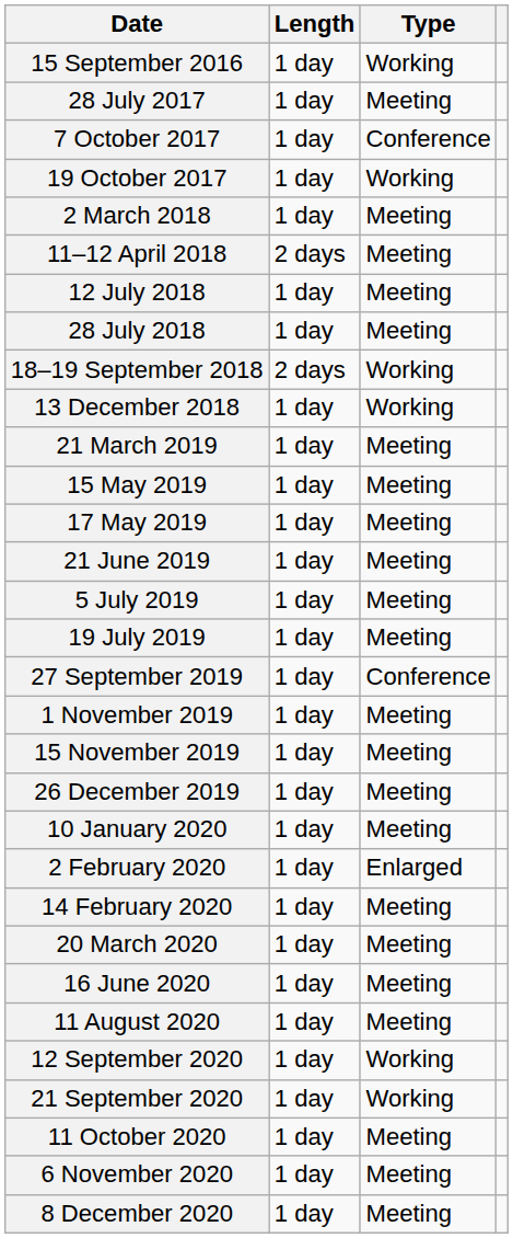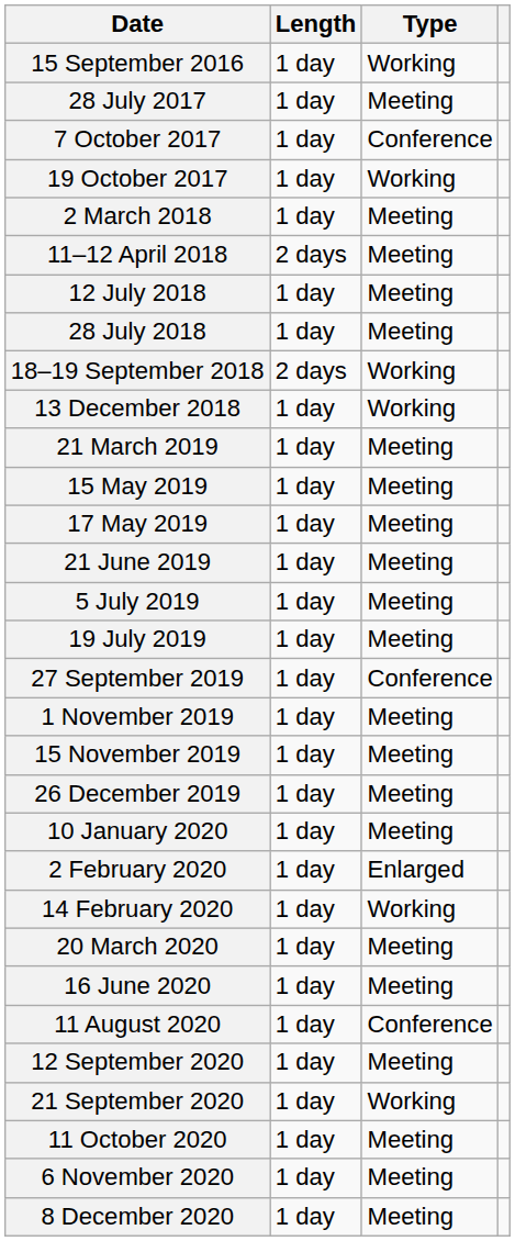14 February 2020 | Type: Meeting -> Working
11 August 2020 | Type: Meeting -> Conference
12 September 2020 | Type: Working -> Meeting
